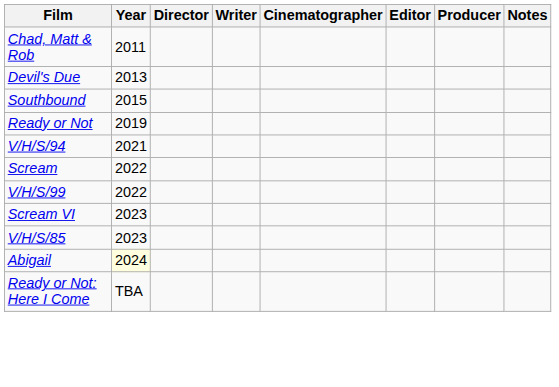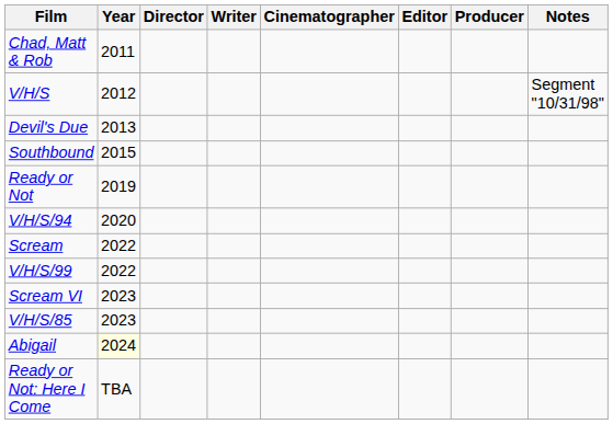+ row: V/H/S | 2012 | Segment "10/31/98"
V/H/S/94 | Year: 2021 -> 2020
